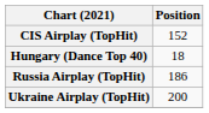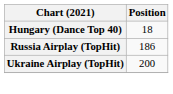- row: CIS Airplay (TopHit) | 152
